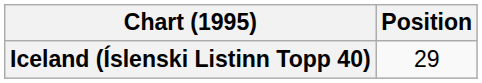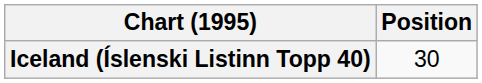Iceland (Íslenski Listinn Topp 40) | Position: 29 -> 30
